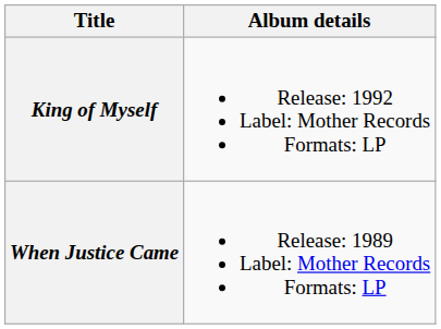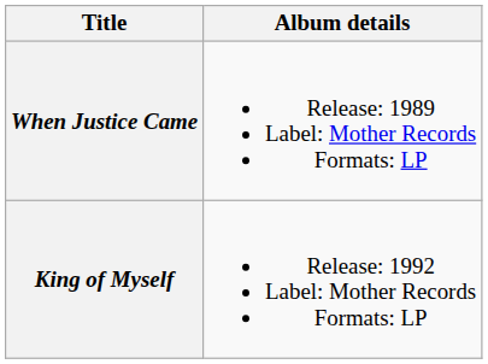rows swapped: When Justice Came <-> King of Myself
